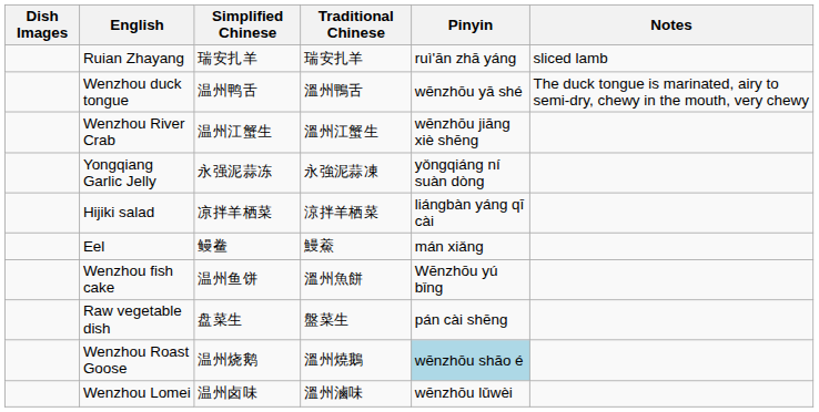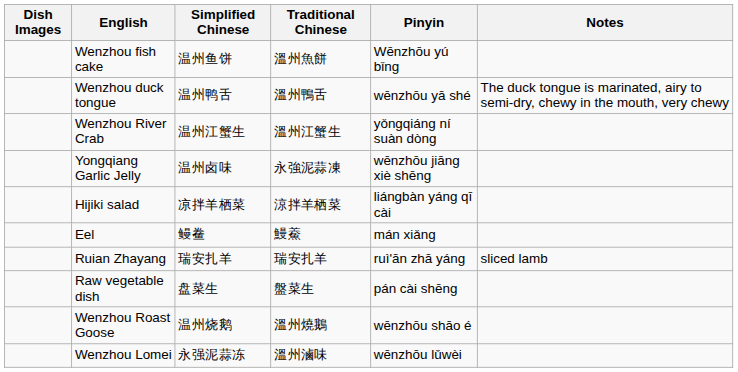rows swapped: Wenzhou fish cake <-> Ruian Zhayang
Wenzhou River Crab | Pinyin: wēnzhōu jiāng xiè shēng -> yǒngqiáng ní suàn dòng
Yongqiang Garlic Jelly | Simplified Chinese: 永强泥蒜冻 -> 温州卤味
Yongqiang Garlic Jelly | Pinyin: yǒngqiáng ní suàn dòng -> wēnzhōu jiāng xiè shēng
Wenzhou Roast Goose | Pinyin: lightblue background -> no background
Wenzhou Lomei | Simplified Chinese: 温州卤味 -> 永强泥蒜冻
